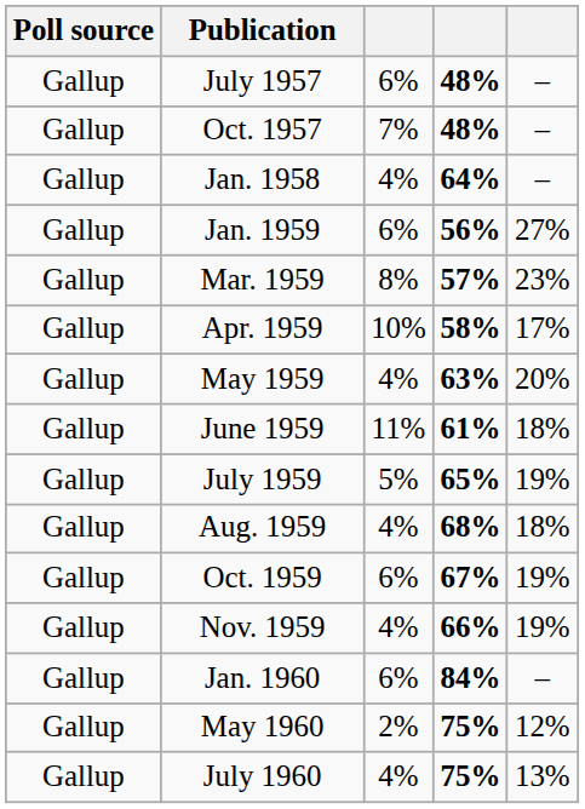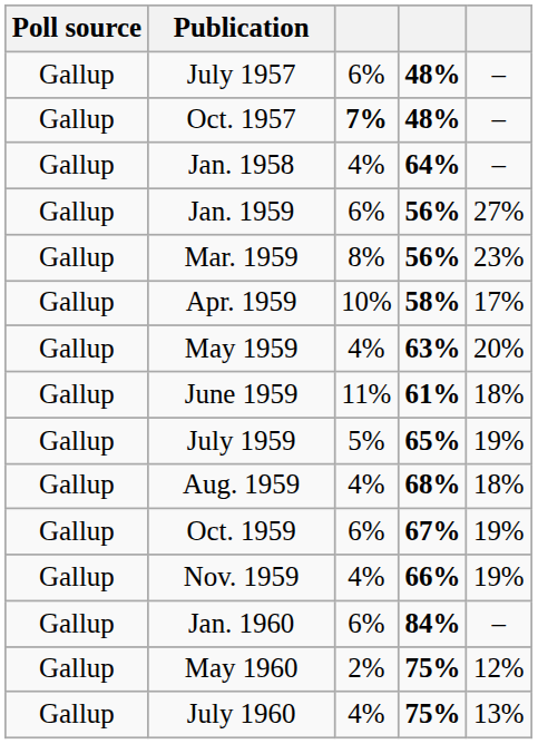Oct. 1957 | column 3: normal -> bold
Mar. 1959 | column 4: 57% -> 56%
